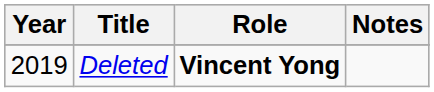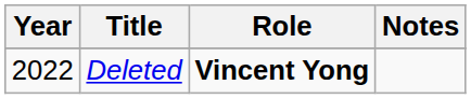Deleted | Year: 2019 -> 2022
